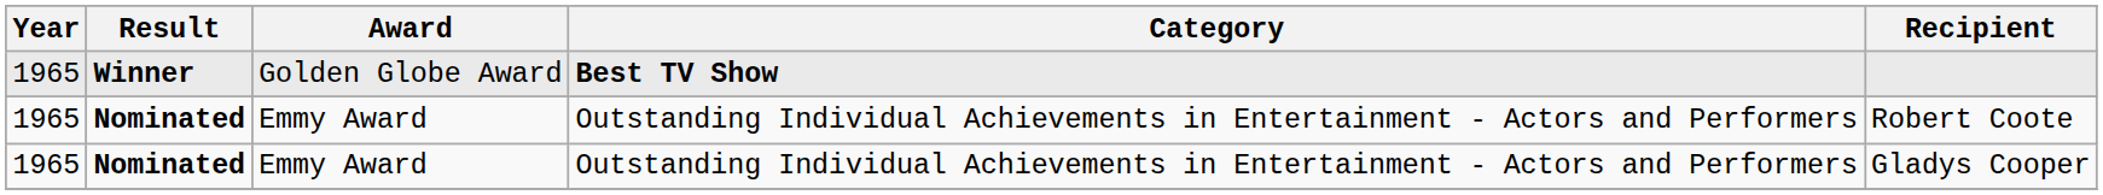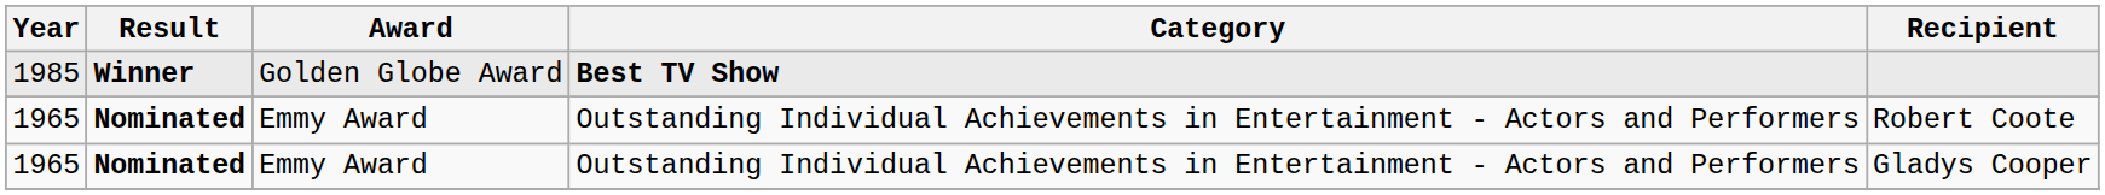Winner | Year: 1965 -> 1985
